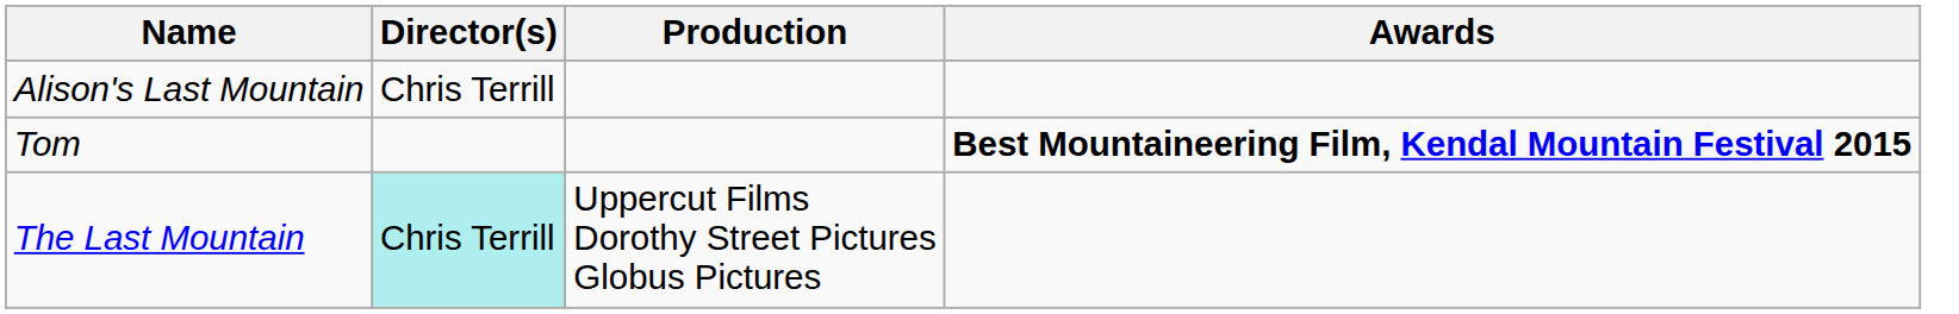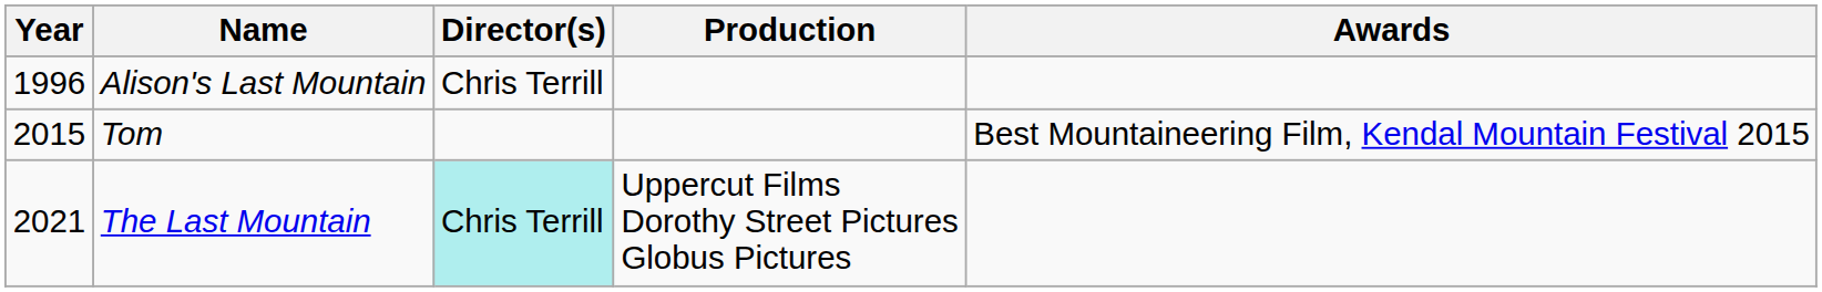+ column: Year | 1996 | 2015 | 2021
Tom | Awards: bold -> normal
